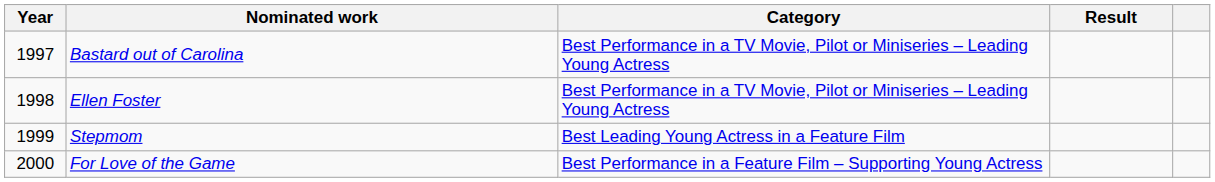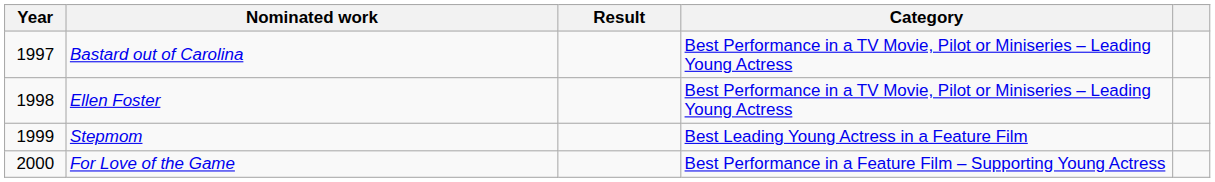columns swapped: Category <-> Result
